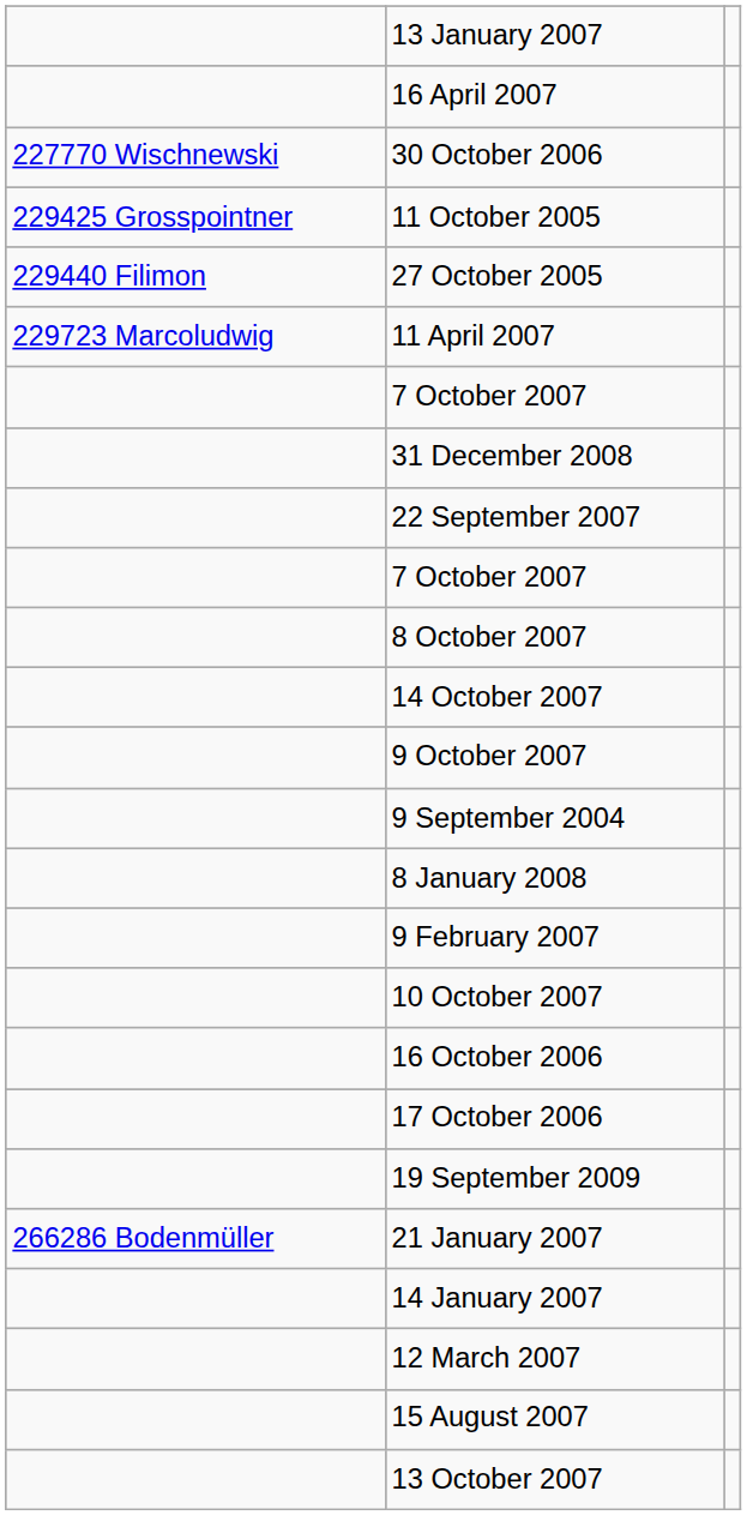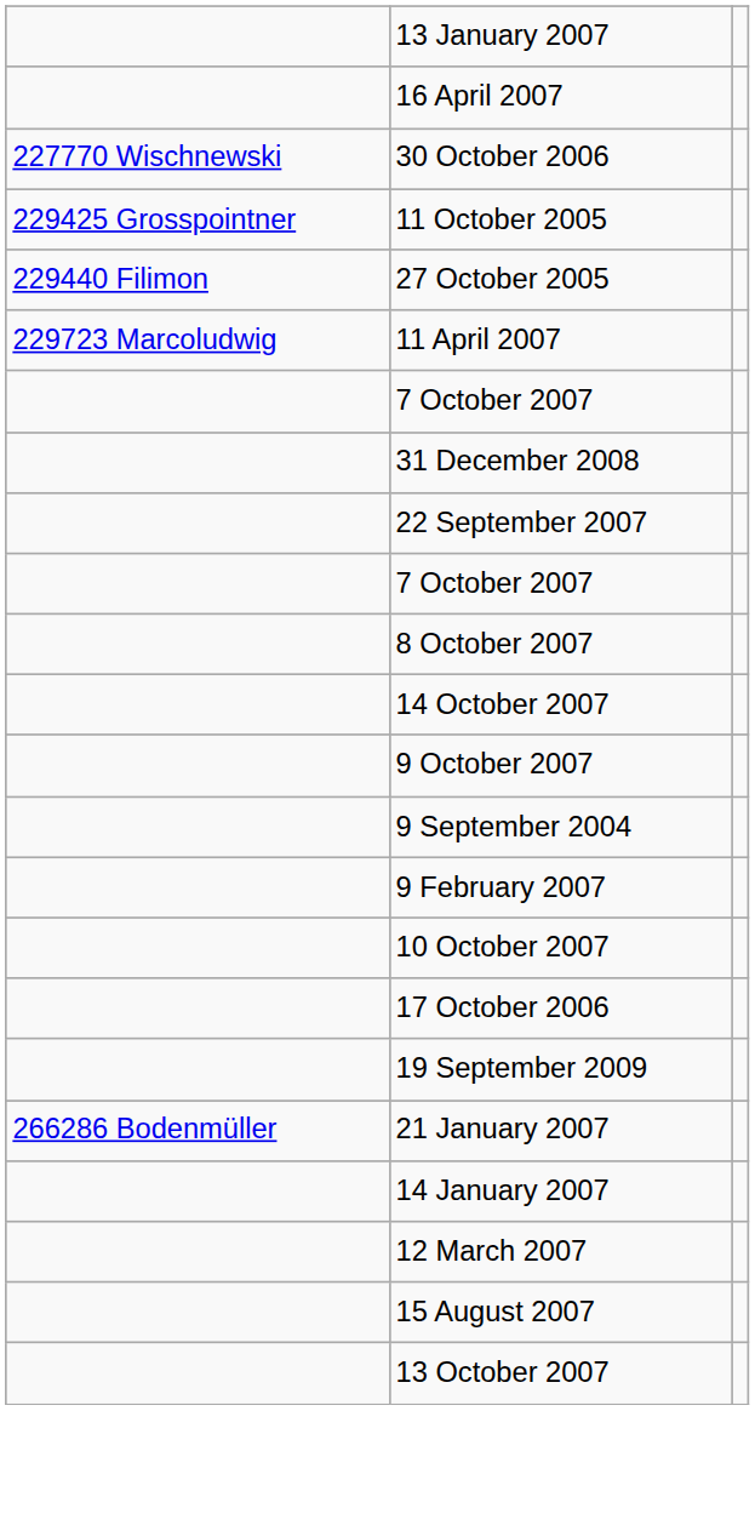- row: 8 January 2008
- row: 16 October 2006
